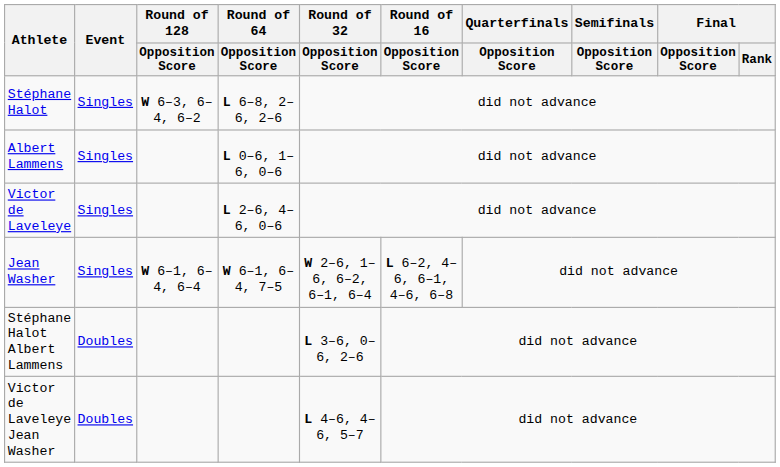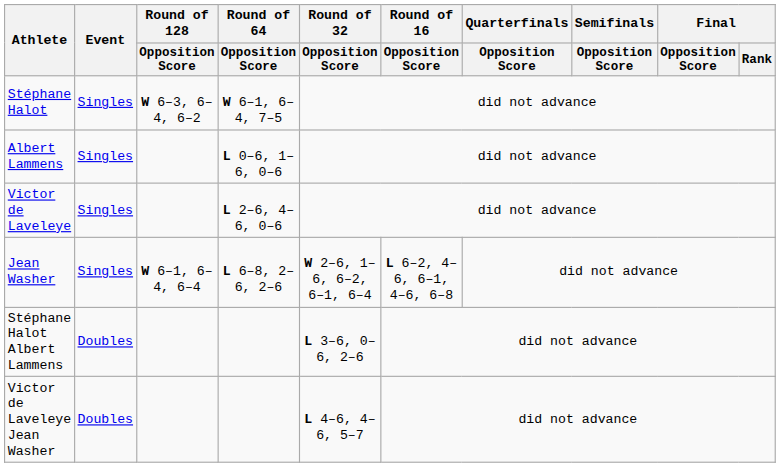Stéphane Halot | Round of 64 / Opposition Score: L 6–8, 2–6, 2–6 -> W 6–1, 6–4, 7–5
Jean Washer | Round of 64 / Opposition Score: W 6–1, 6–4, 7–5 -> L 6–8, 2–6, 2–6
